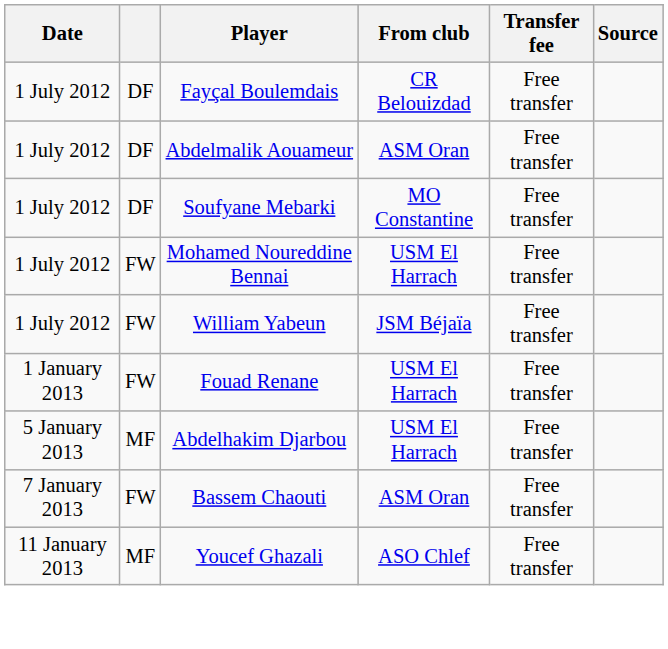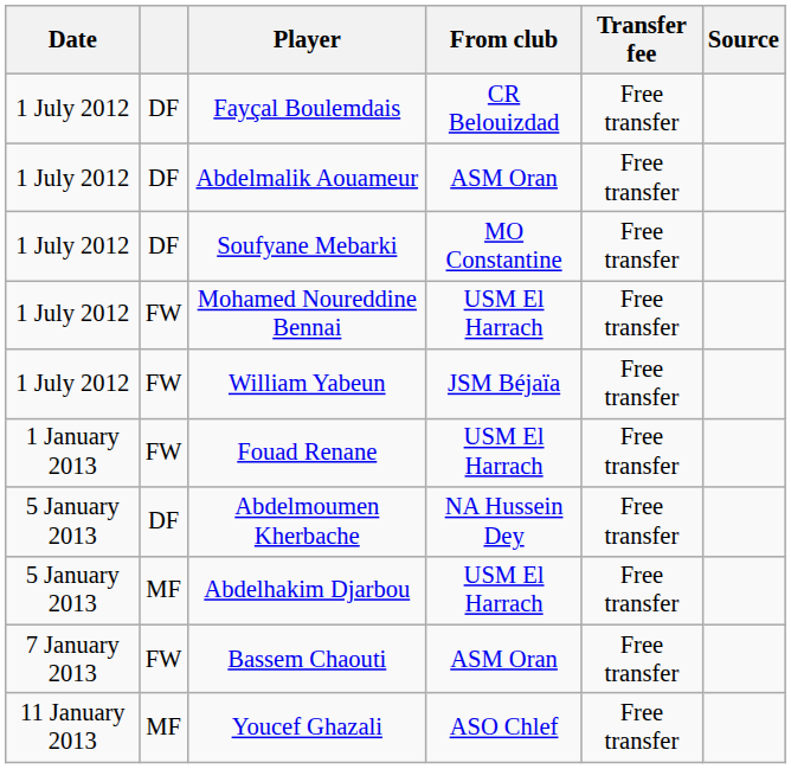+ row: 5 January 2013 | DF | Abdelmoumen Kherbache | NA Hussein Dey | Free transfer
